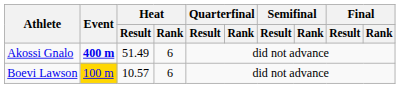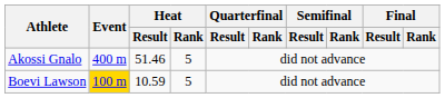Akossi Gnalo | Event: bold -> normal
Akossi Gnalo | Heat / Result: 51.49 -> 51.46
Akossi Gnalo | Heat / Rank: 6 -> 5
Boevi Lawson | Heat / Result: 10.57 -> 10.59
Boevi Lawson | Heat / Rank: 6 -> 5
